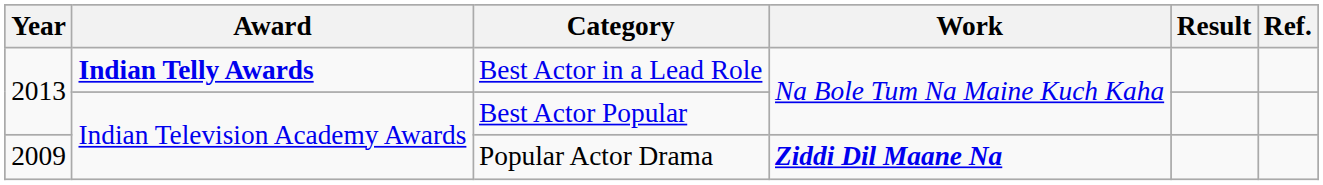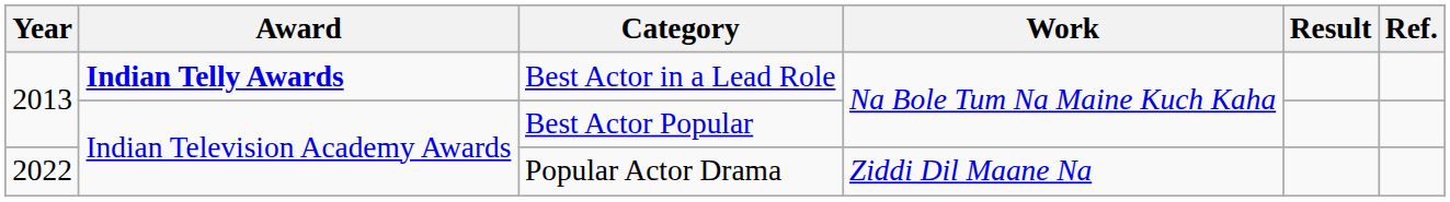Popular Actor Drama | Year: 2009 -> 2022
Popular Actor Drama | Work: bold -> normal
